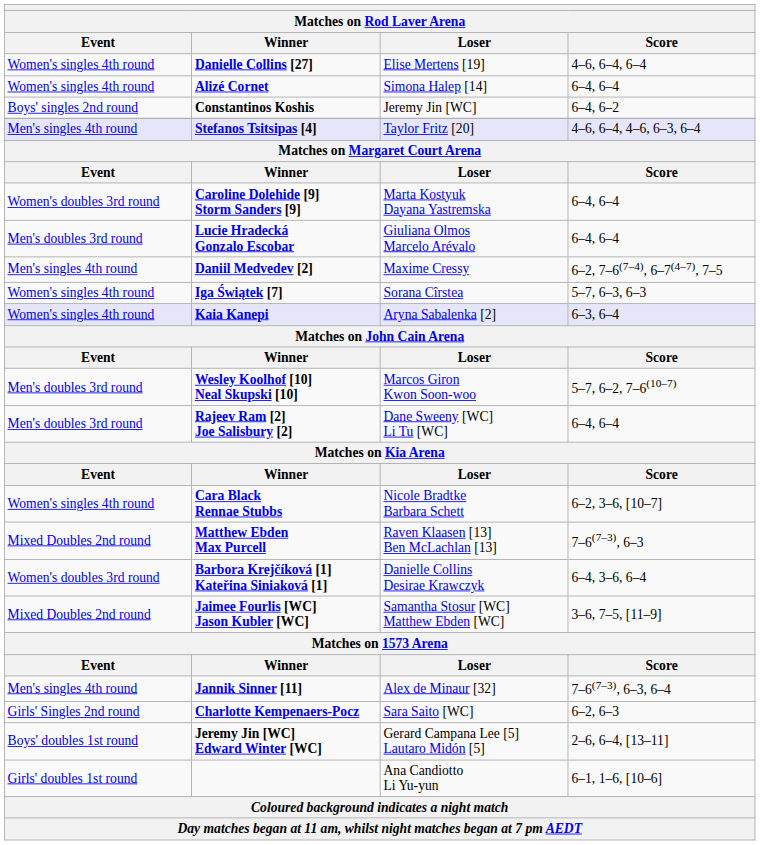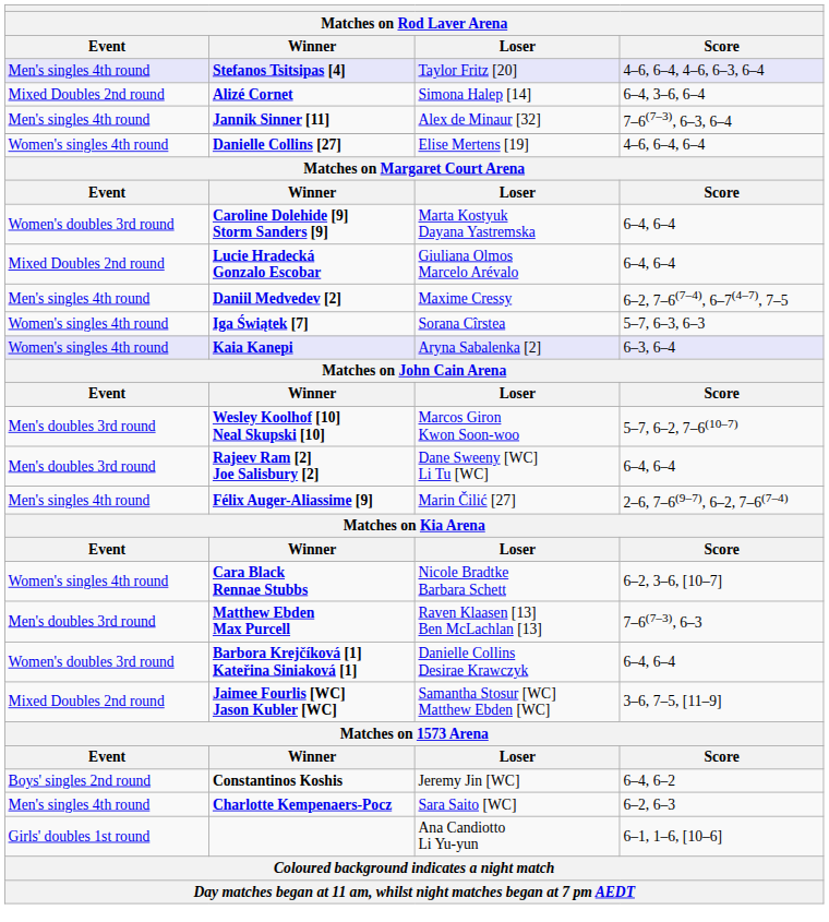rows swapped: Danielle Collins [27] <-> Stefanos Tsitsipas [4]
Alizé Cornet | Event: Women's singles 4th round -> Mixed Doubles 2nd round
Alizé Cornet | Score: 6–4, 6–4 -> 6–4, 3–6, 6–4
rows swapped: Jannik Sinner [11] <-> Constantinos Koshis
Lucie Hradecká Gonzalo Escobar | Event: Men's doubles 3rd round -> Mixed Doubles 2nd round
+ row: Men's singles 4th round | Félix Auger-Aliassime [9] | Marin Čilić [27] | 2–6, 7–6(9–7), 6–2, 7–6(7–4)
Matthew Ebden Max Purcell | Event: Mixed Doubles 2nd round -> Men's doubles 3rd round
Barbora Krejčíková [1] Kateřina Siniaková [1] | Score: 6–4, 3–6, 6–4 -> 6–4, 6–4
Charlotte Kempenaers-Pocz | Event: Girls' Singles 2nd round -> Men's singles 4th round
- row: Boys' doubles 1st round | Jeremy Jin [WC] Edward Winter [WC] | Gerard Campana Lee [5] Lautaro Midón [5] | 2–6, 6–4, [13–11]
